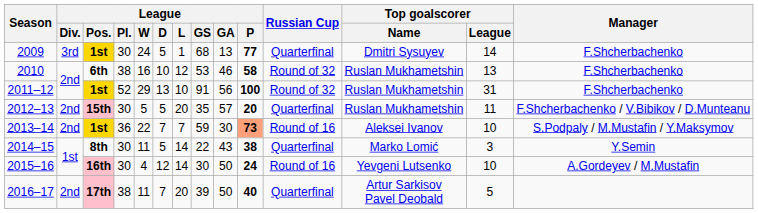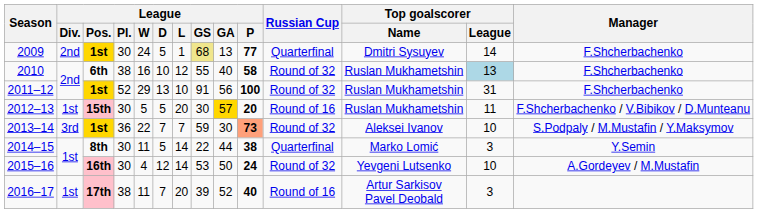2009 | League / Div.: 3rd -> 2nd
2009 | League / GS: no background -> khaki background
2010 | League / GS: 53 -> 55
2010 | League / GA: 46 -> 40
2010 | Top goalscorer / League: no background -> lightblue background
2012–13 | League / Div.: 2nd -> 1st
2012–13 | League / GS: 35 -> 30
2012–13 | League / GA: no background -> gold background
2012–13 | Russian Cup: Quarterfinal -> Round of 16
2013–14 | League / Div.: 2nd -> 3rd
2013–14 | Russian Cup: Round of 16 -> Round of 32
2014–15 | League / GA: 43 -> 44
2015–16 | League / GS: 30 -> 53
2015–16 | Russian Cup: Round of 16 -> Round of 32
2016–17 | League / Div.: 2nd -> 1st
2016–17 | League / GA: 50 -> 52
2016–17 | Russian Cup: Quarterfinal -> Round of 16
2016–17 | Top goalscorer / League: 5 -> 3
